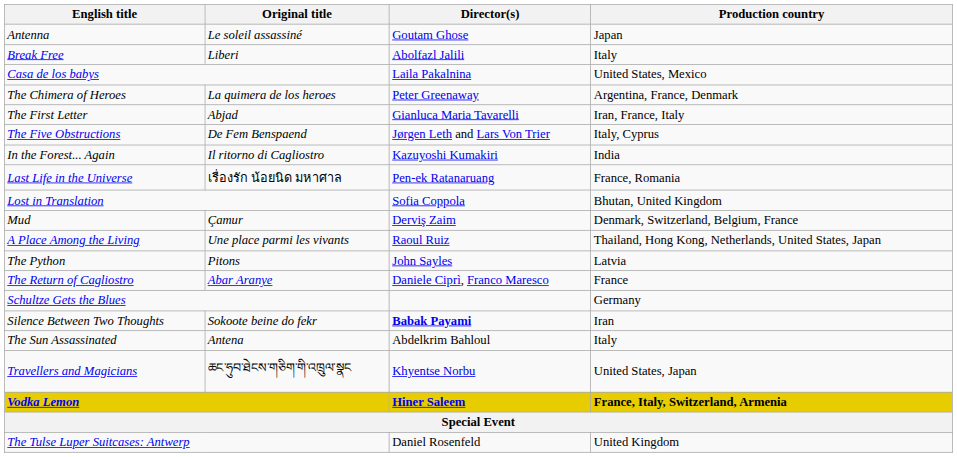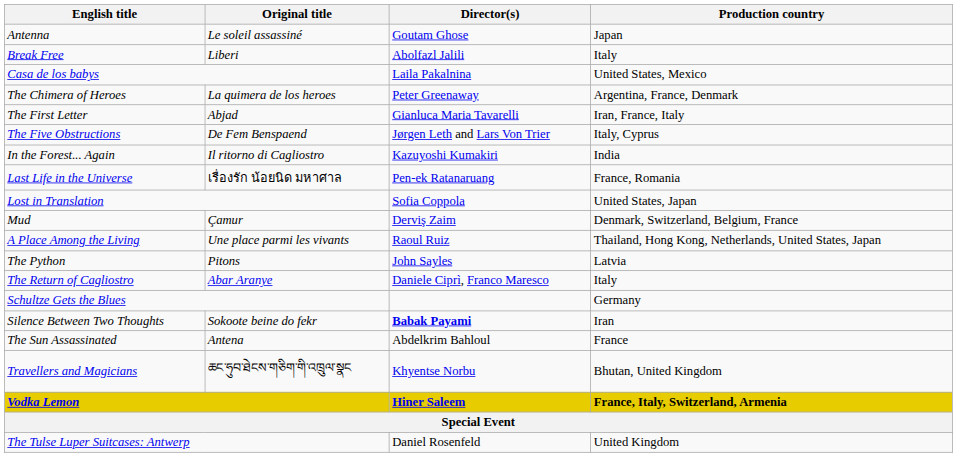Lost in Translation | Production country: Bhutan, United Kingdom -> United States, Japan
The Return of Cagliostro | Production country: France -> Italy
The Sun Assassinated | Production country: Italy -> France
Travellers and Magicians | Production country: United States, Japan -> Bhutan, United Kingdom
